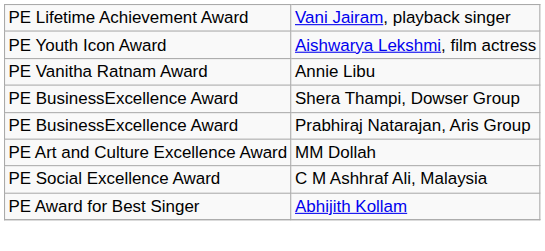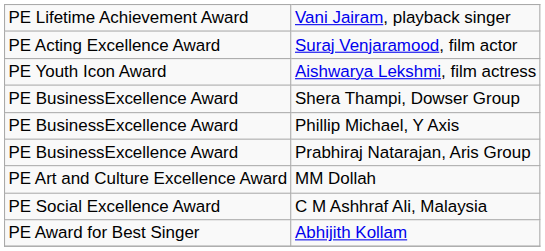+ row: PE Acting Excellence Award | Suraj Venjaramood, film actor
- row: PE Vanitha Ratnam Award | Annie Libu
+ row: PE BusinessExcellence Award | Phillip Michael, Y Axis
